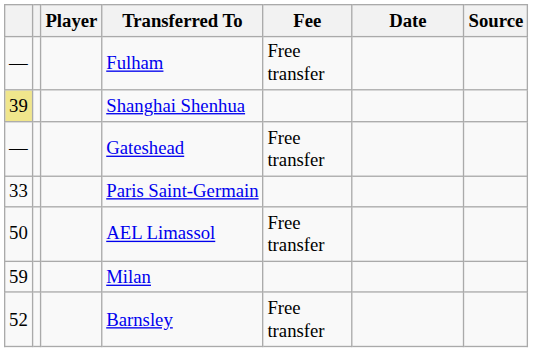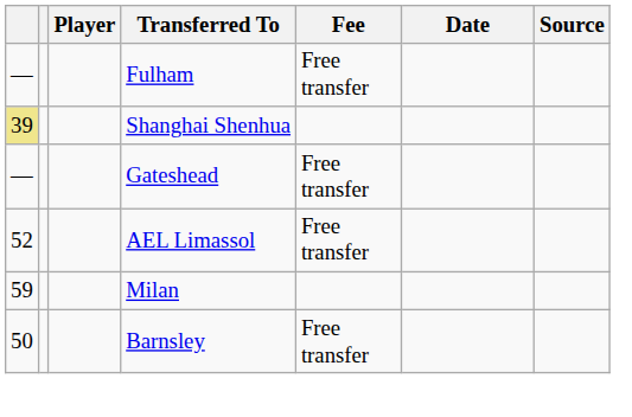- row: 33 | Paris Saint-Germain
AEL Limassol | column 1: 50 -> 52
Barnsley | column 1: 52 -> 50
